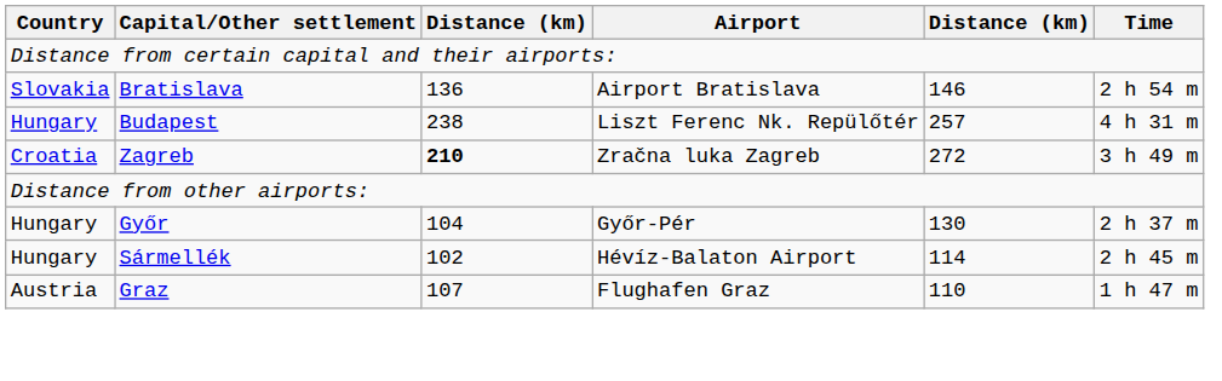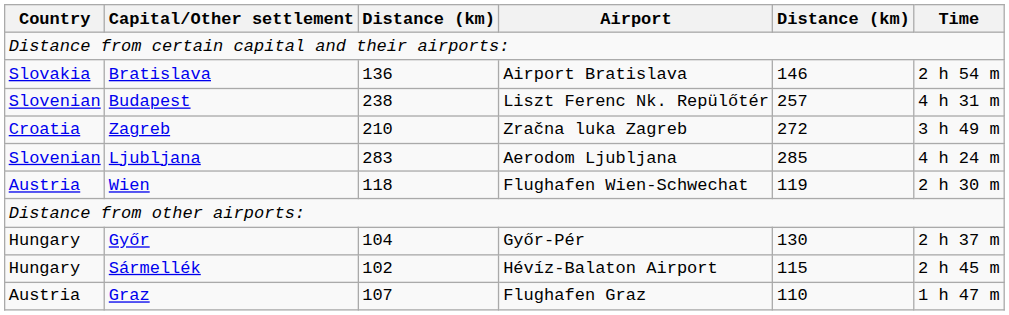Budapest | Country: Hungary -> Slovenian
Zagreb | column 3: bold -> normal
+ row: Slovenian | Ljubljana | 283 | Aerodom Ljubljana | 285 | 4 h 24 m
+ row: Austria | Wien | 118 | Flughafen Wien-Schwechat | 119 | 2 h 30 m
Sármellék | column 5: 114 -> 115
